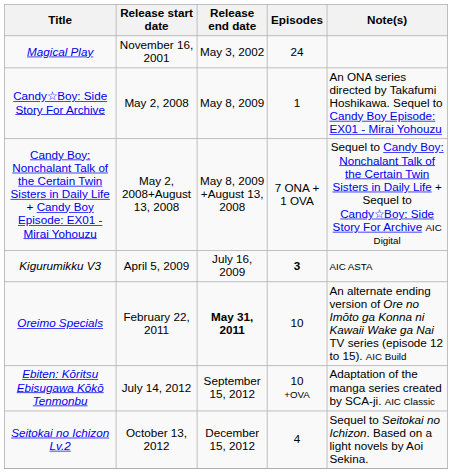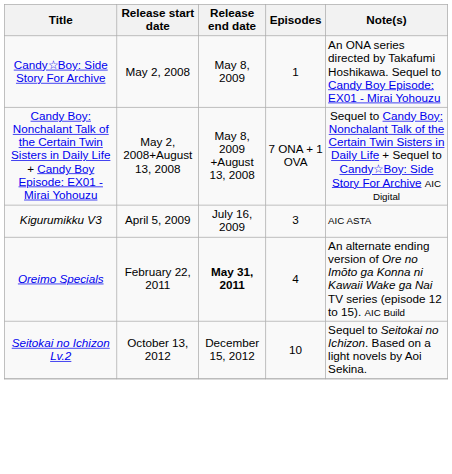- row: Magical Play | November 16, 2001 | May 3, 2002 | 24
Kigurumikku V3 | Episodes: bold -> normal
Oreimo Specials | Episodes: 10 -> 4
- row: Ebiten: Kōritsu Ebisugawa Kōkō Tenmonbu | July 14, 2012 | September 15, 2012 | 10 +OVA | Adaptation of the manga series created by SCA-ji. AIC Classic
Seitokai no Ichizon Lv.2 | Episodes: 4 -> 10
